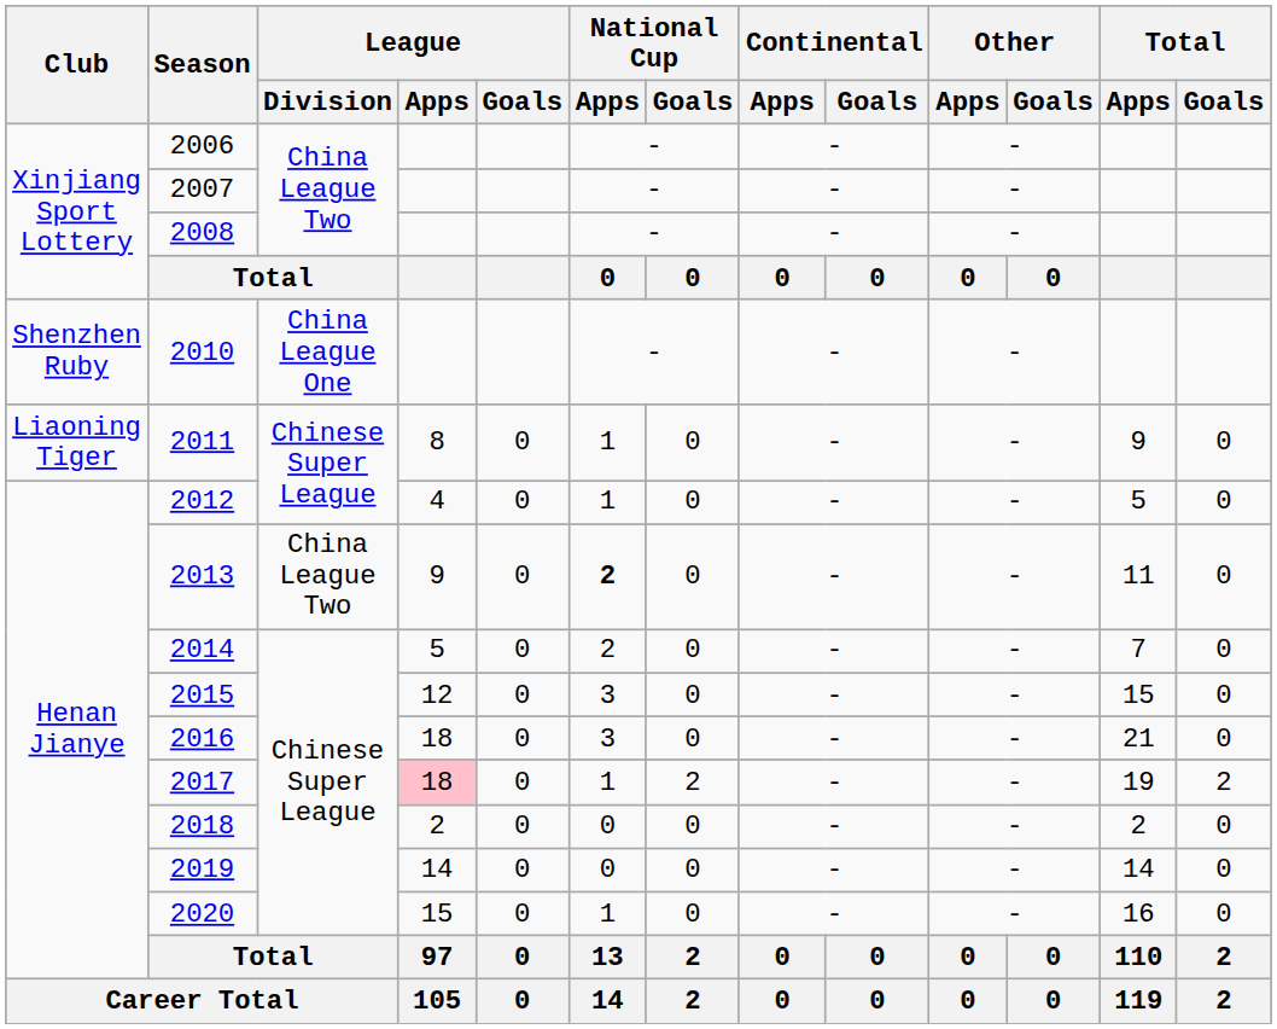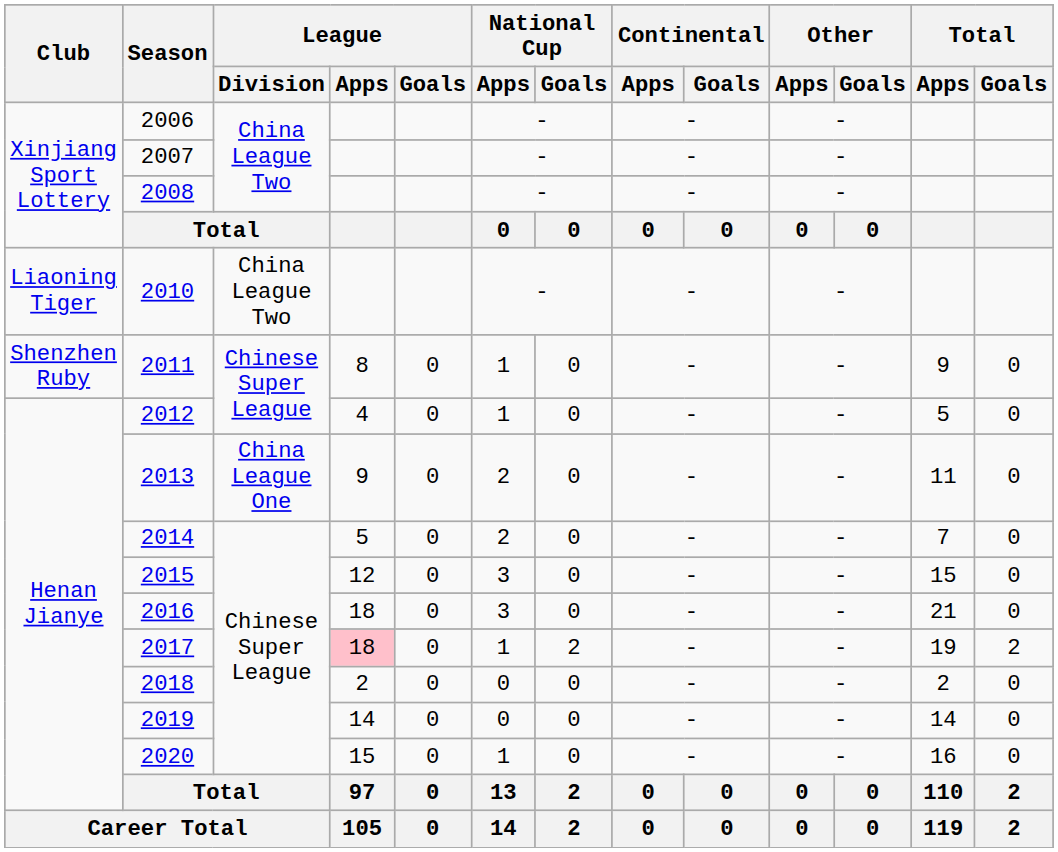2010 | Club: Shenzhen Ruby -> Liaoning Tiger
2010 | League / Division: China League One -> China League Two
2011 | Club: Liaoning Tiger -> Shenzhen Ruby
2013 | League / Division: China League Two -> China League One
2013 | National Cup / Apps: bold -> normal
